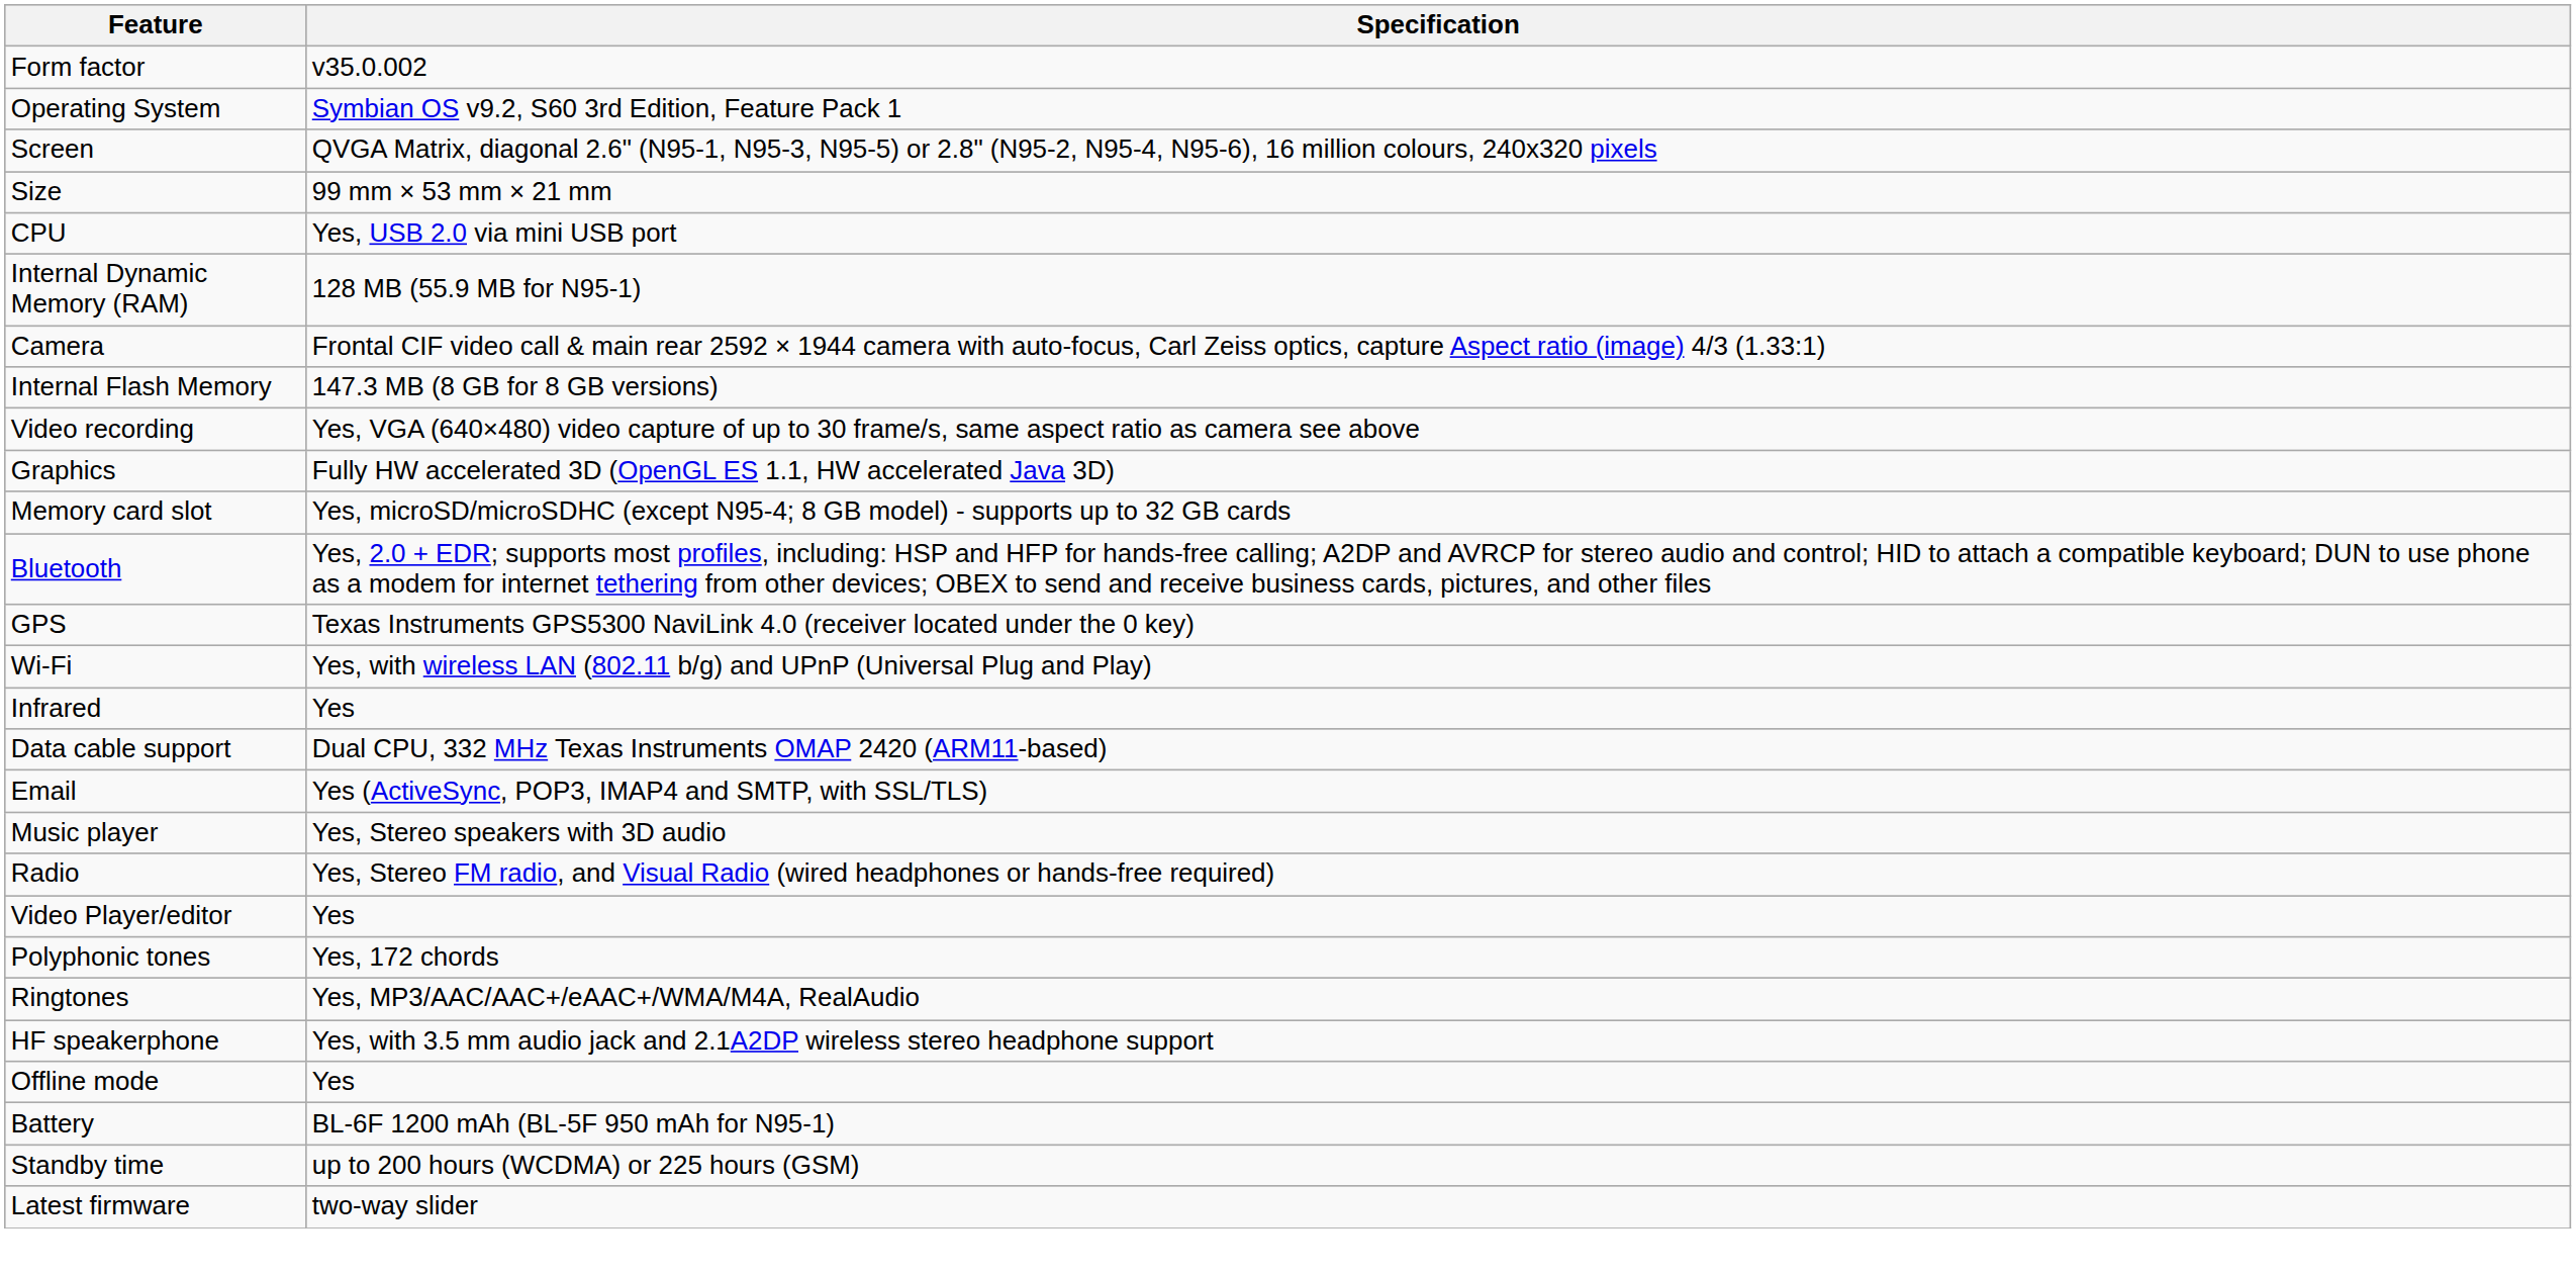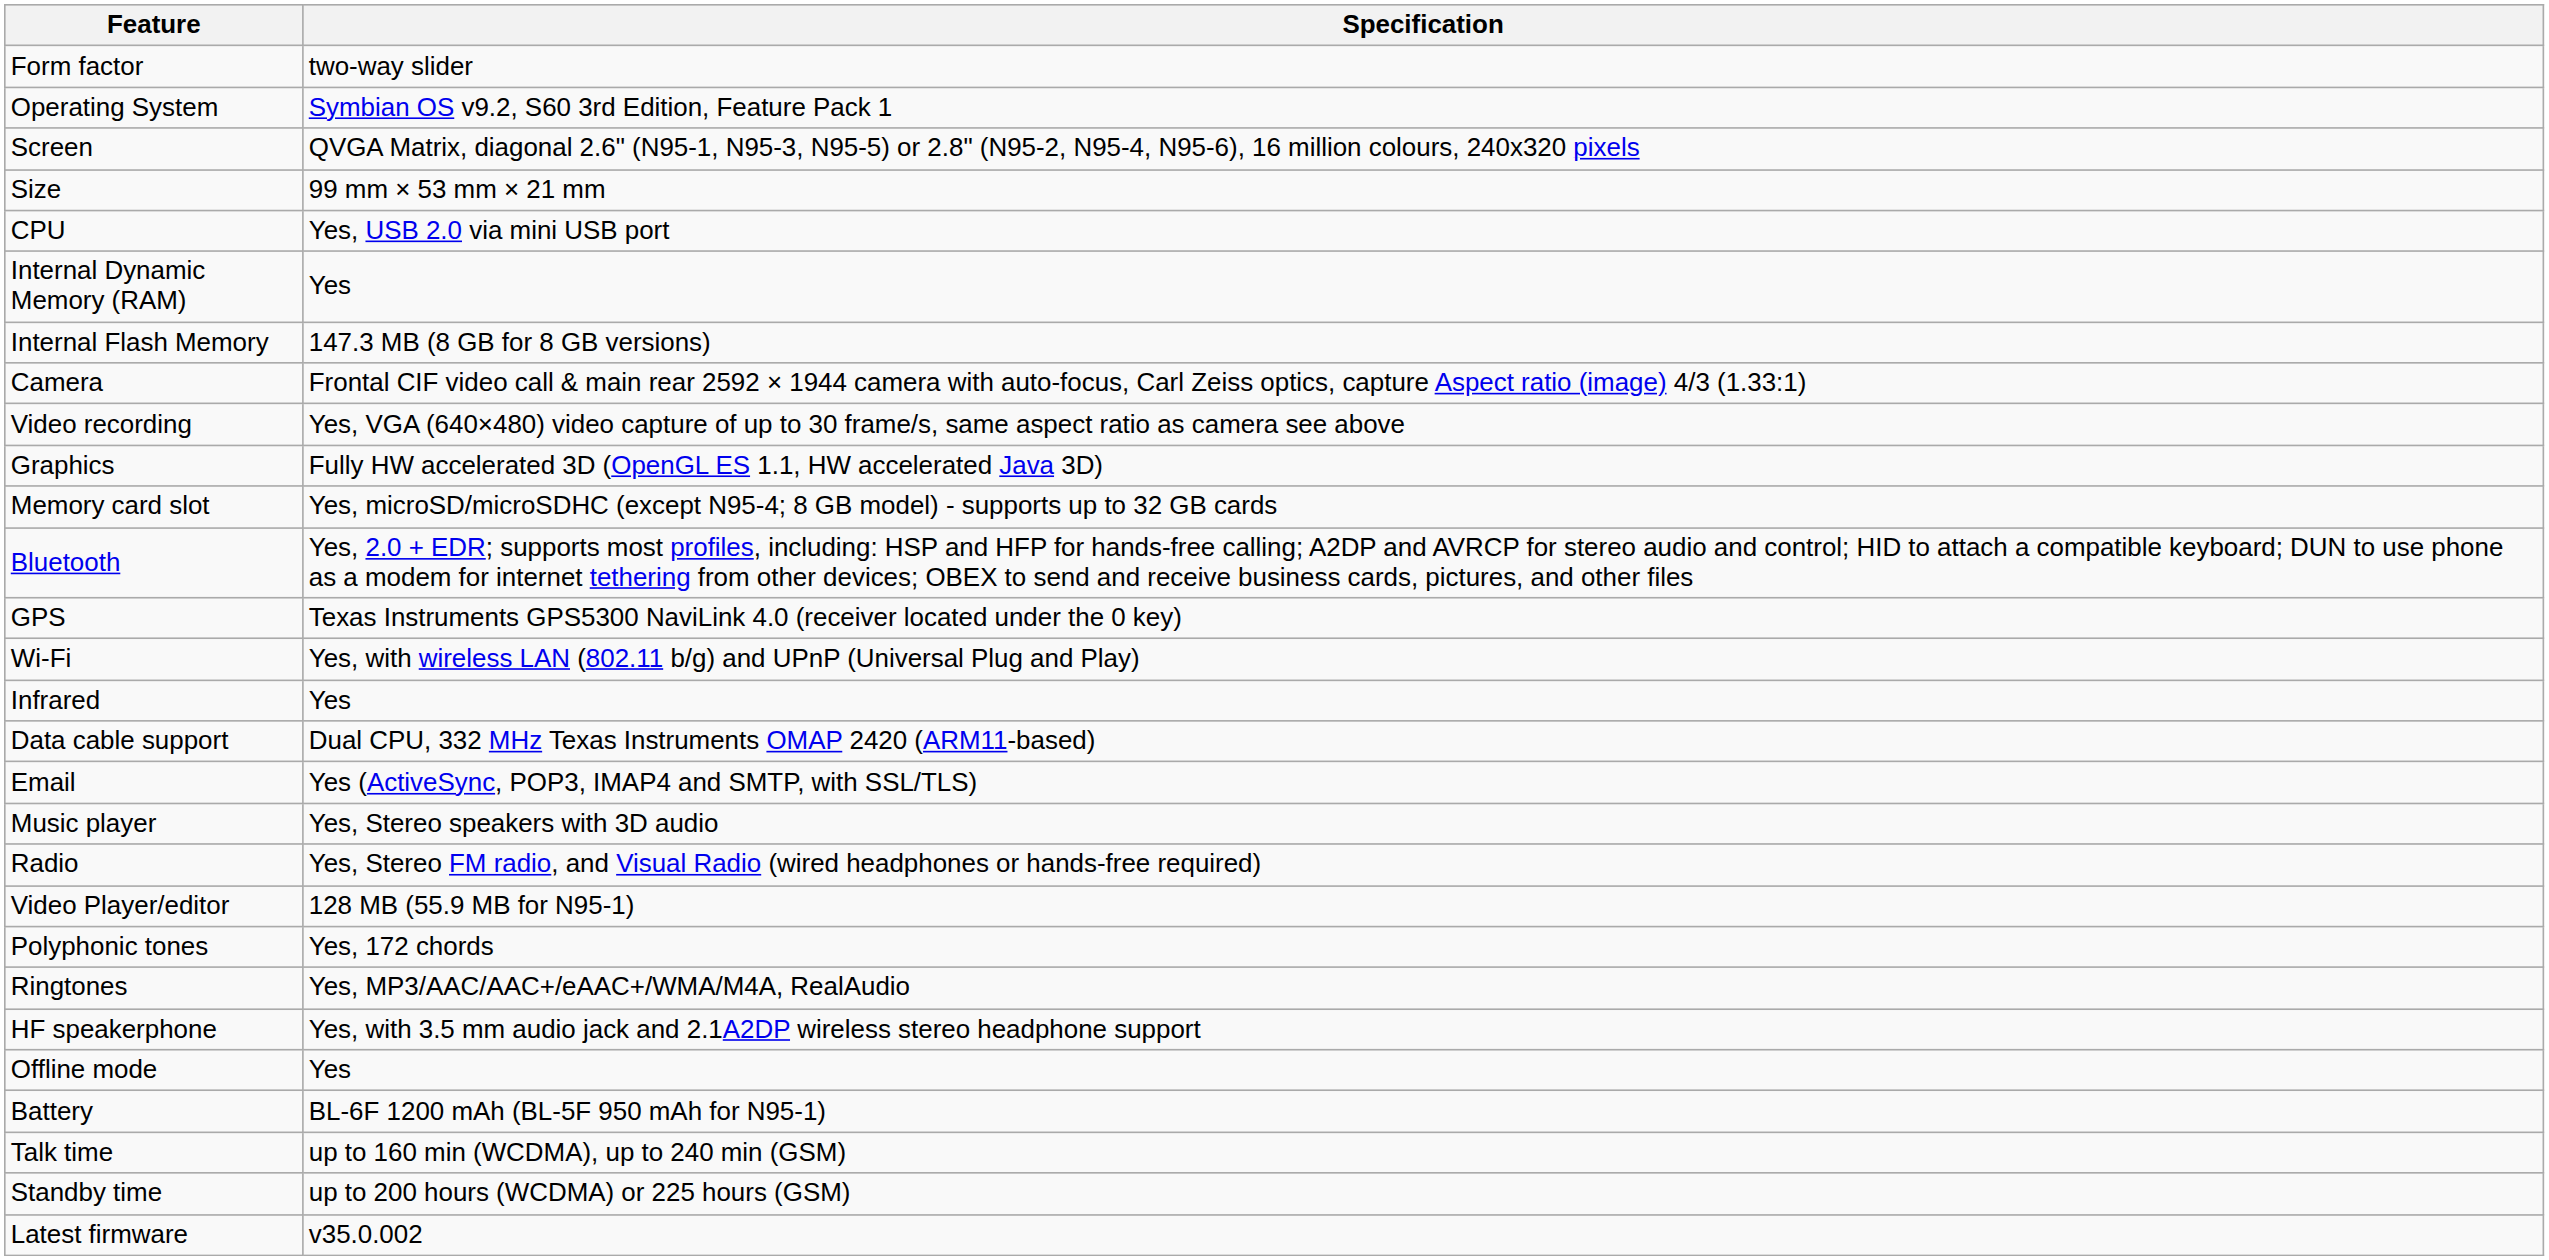Form factor | Specification: v35.0.002 -> two-way slider
Internal Dynamic Memory (RAM) | Specification: 128 MB (55.9 MB for N95-1) -> Yes
rows swapped: Internal Flash Memory <-> Camera
Video Player/editor | Specification: Yes -> 128 MB (55.9 MB for N95-1)
+ row: Talk time | up to 160 min (WCDMA), up to 240 min (GSM)
Latest firmware | Specification: two-way slider -> v35.0.002
